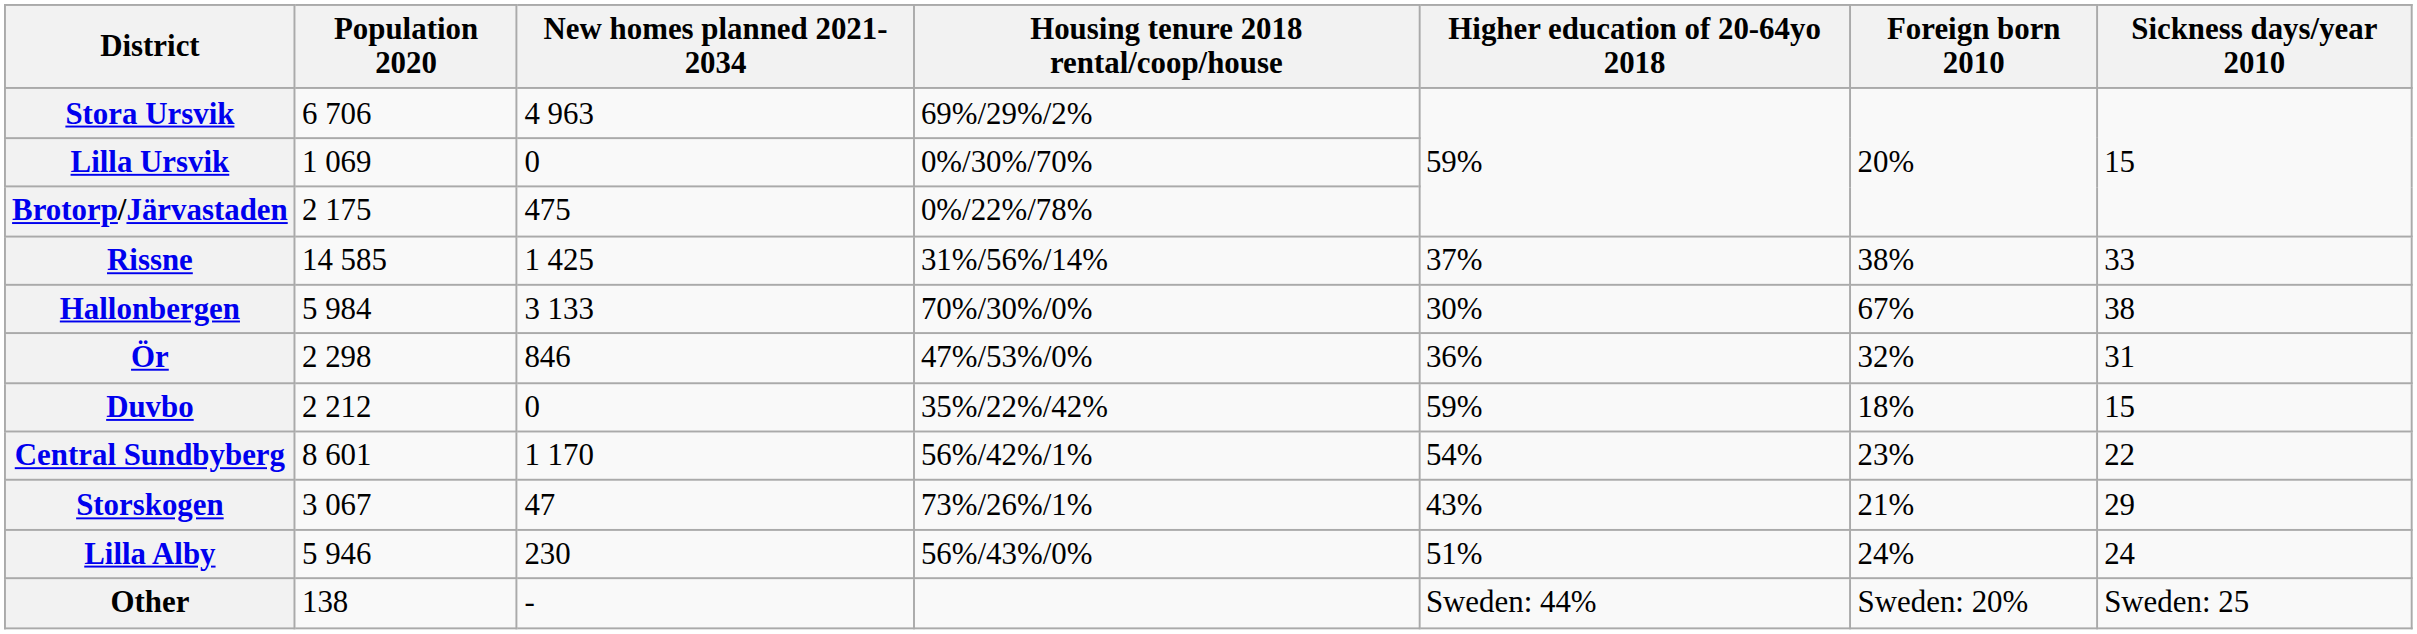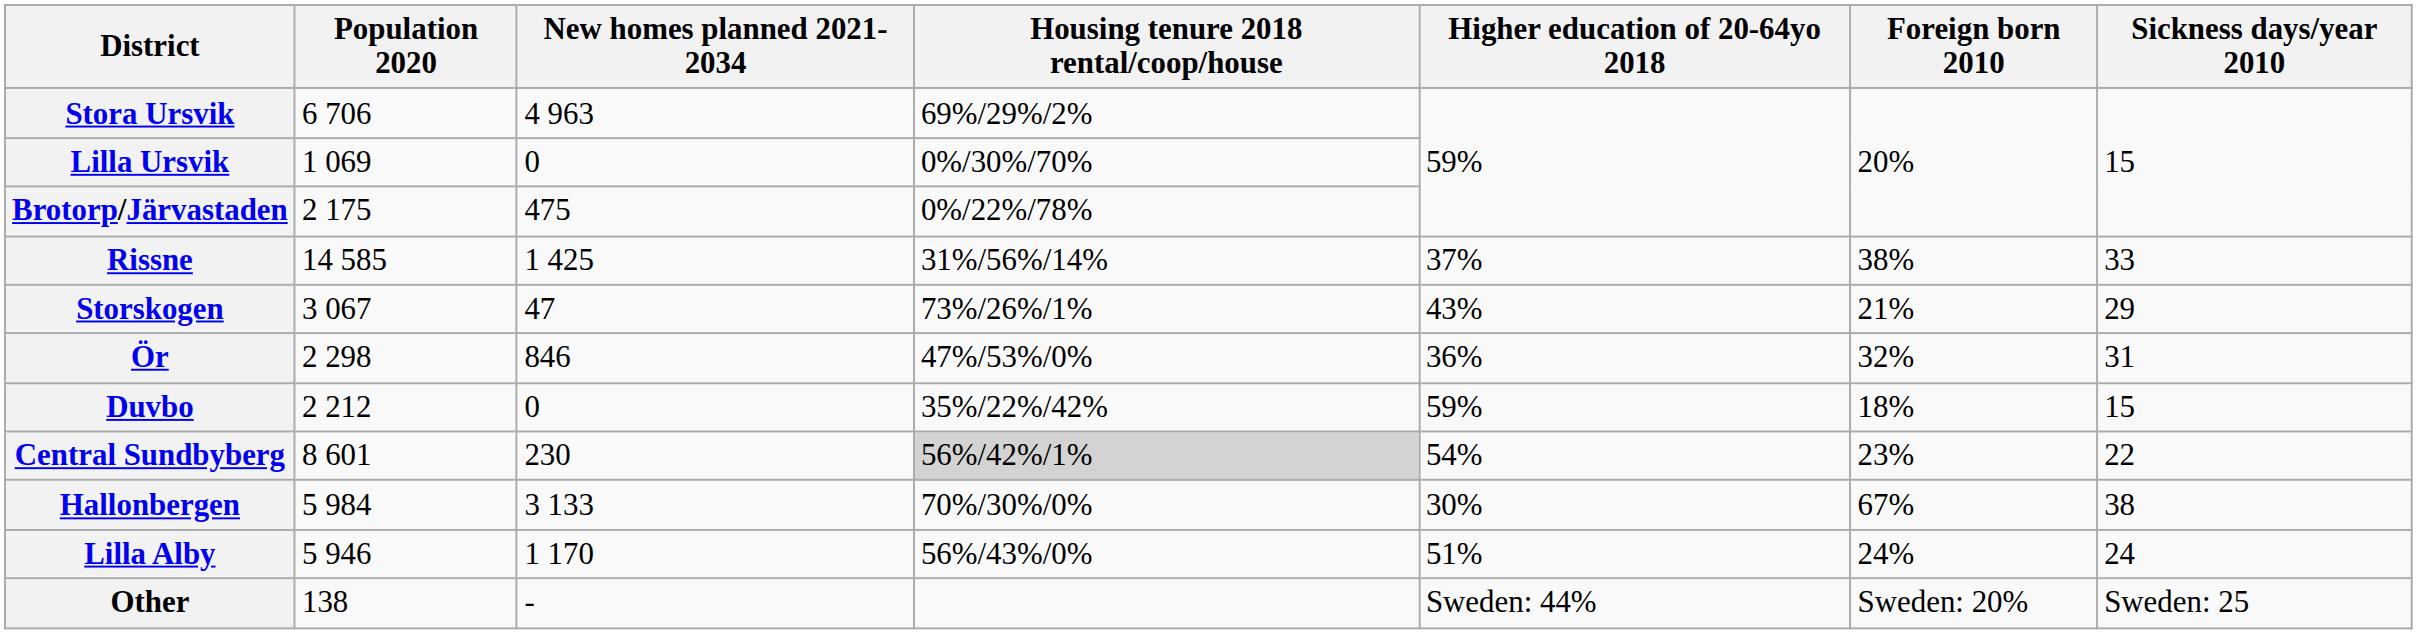rows swapped: Hallonbergen <-> Storskogen
Central Sundbyberg | New homes planned 2021-2034: 1 170 -> 230
Central Sundbyberg | Housing tenure 2018 rental/coop/house: no background -> lightgrey background
Lilla Alby | New homes planned 2021-2034: 230 -> 1 170
